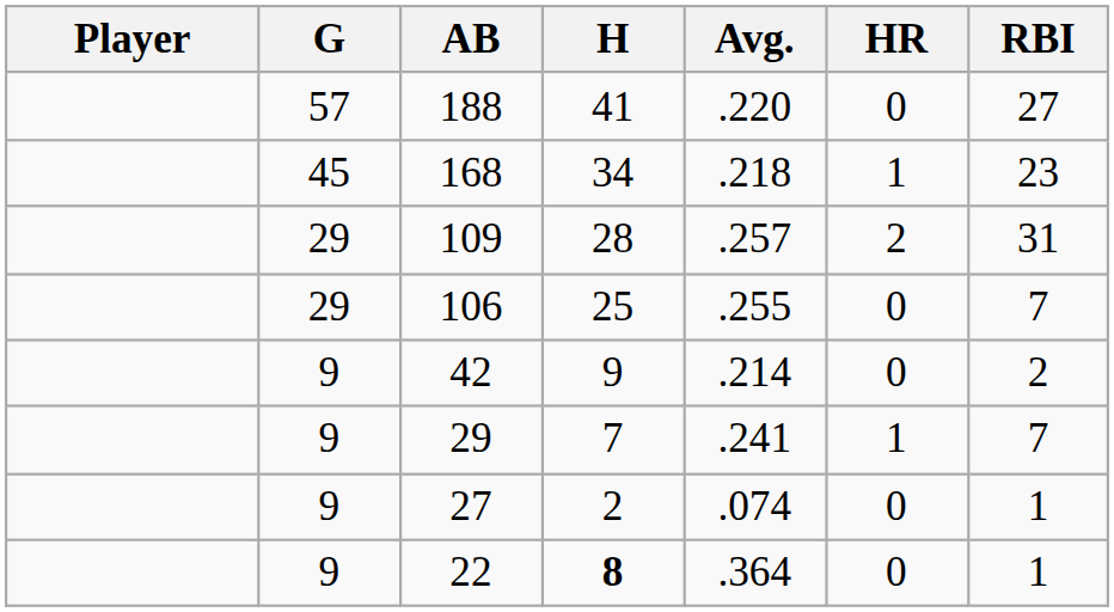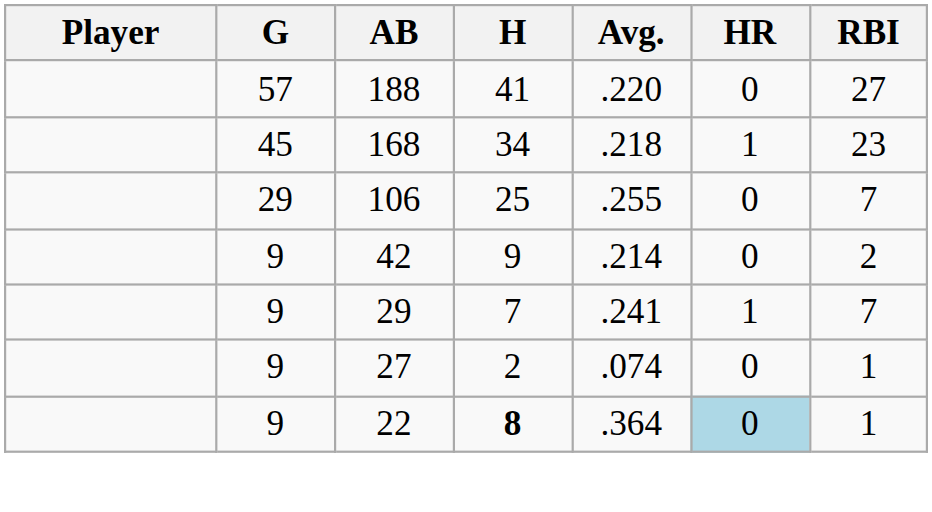- row: 29 | 109 | 28 | .257 | 2 | 31
22 | HR: no background -> lightblue background
